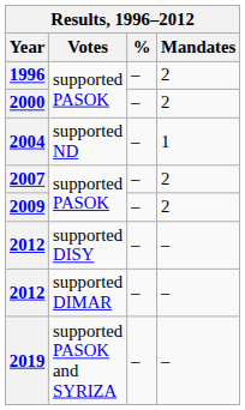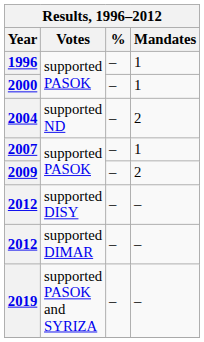1996 | Mandates: 2 -> 1
2000 | Mandates: 2 -> 1
2004 | Mandates: 1 -> 2
2007 | Mandates: 2 -> 1
